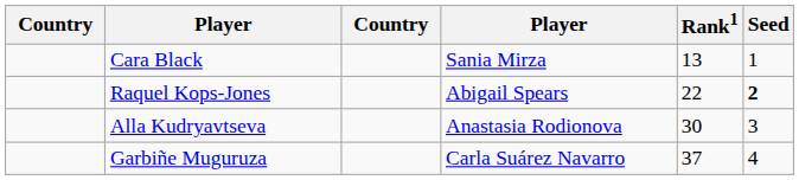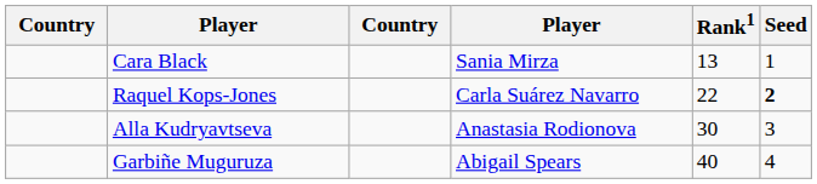Raquel Kops-Jones | column 4: Abigail Spears -> Carla Suárez Navarro
Garbiñe Muguruza | column 4: Carla Suárez Navarro -> Abigail Spears
Garbiñe Muguruza | Rank1: 37 -> 40
